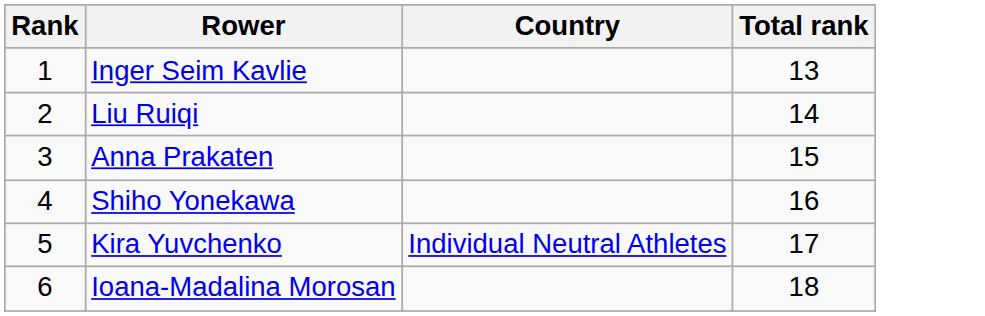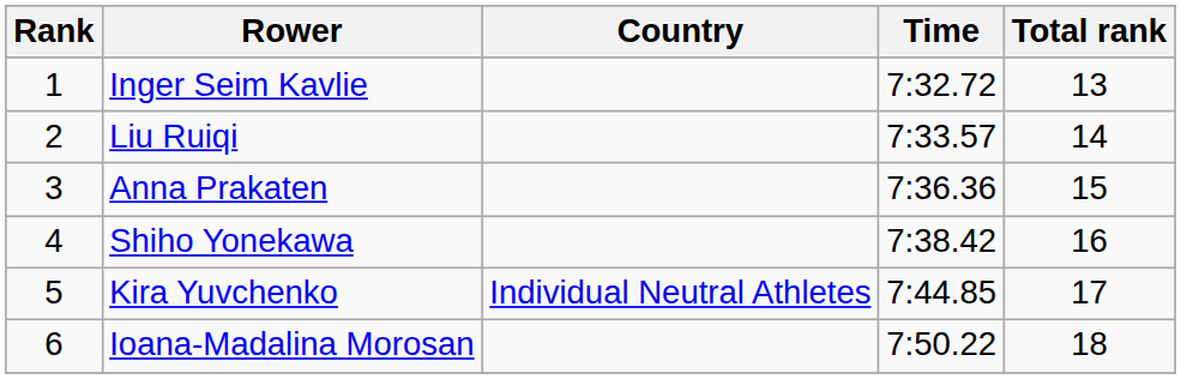+ column: Time | 7:32.72 | 7:33.57 | 7:36.36 | 7:38.42 | 7:44.85 | 7:50.22
